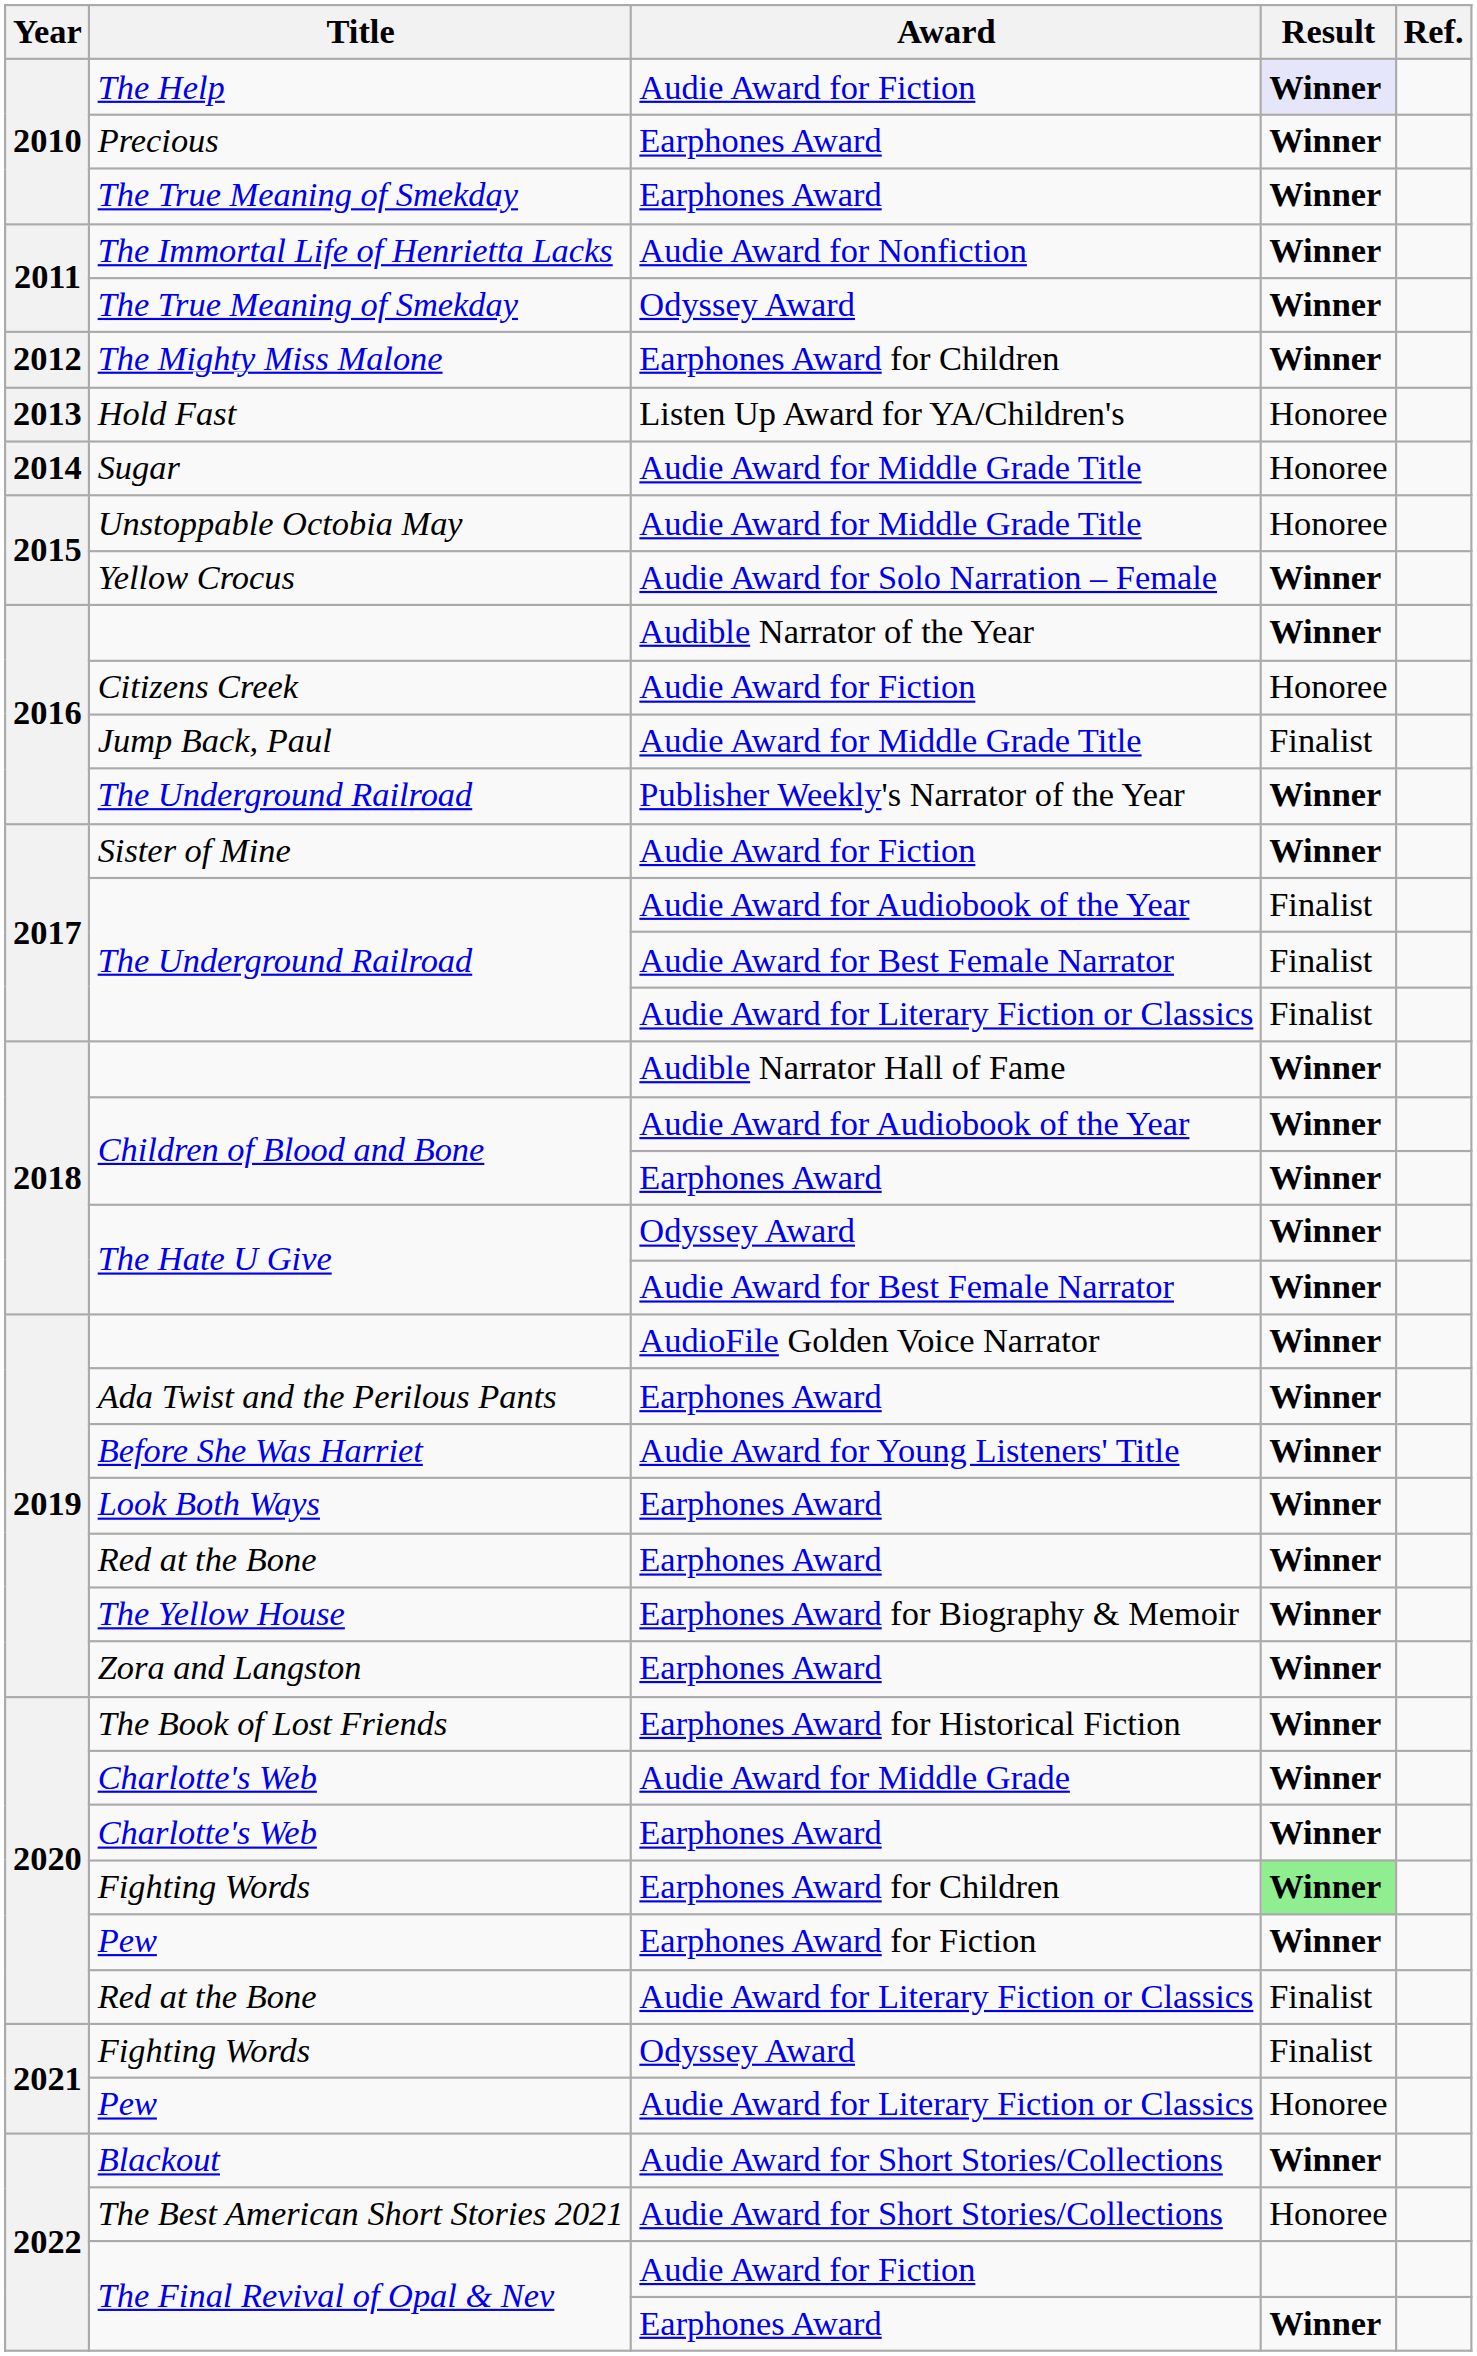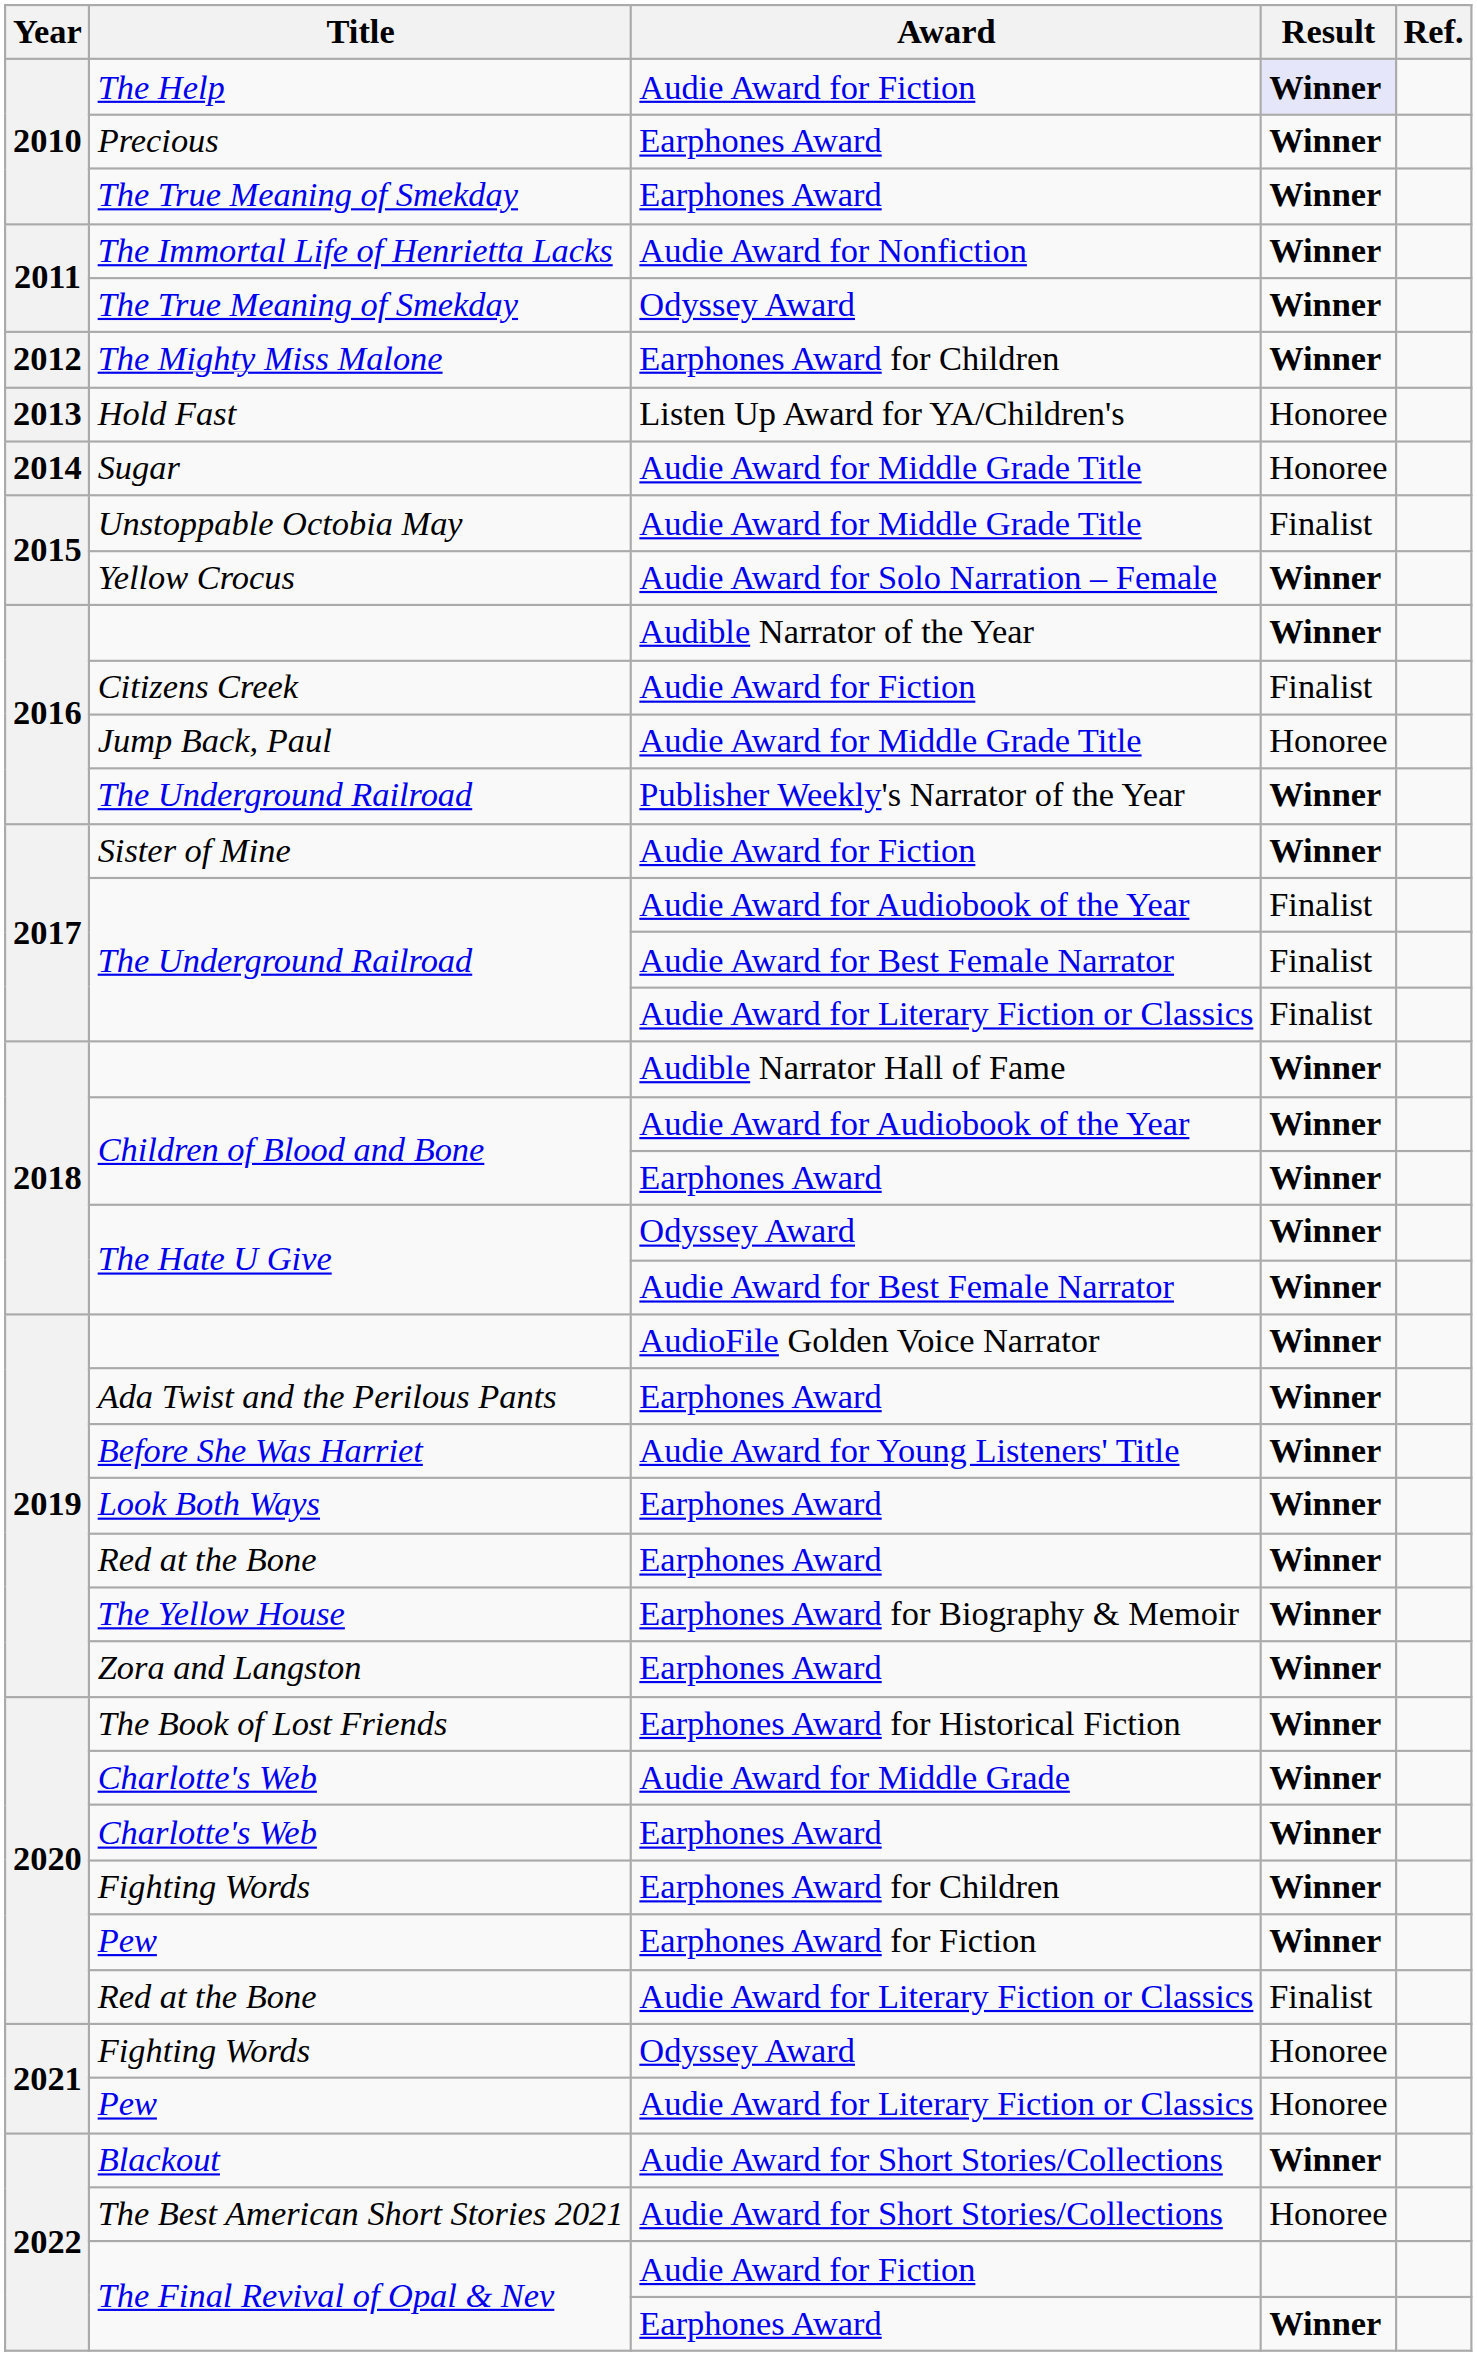Unstoppable Octobia May | Result: Honoree -> Finalist
Citizens Creek | Result: Honoree -> Finalist
Jump Back, Paul | Result: Finalist -> Honoree
Fighting Words / Earphones Award for Children | Result: lightgreen background -> no background
Fighting Words / Odyssey Award | Result: Finalist -> Honoree
